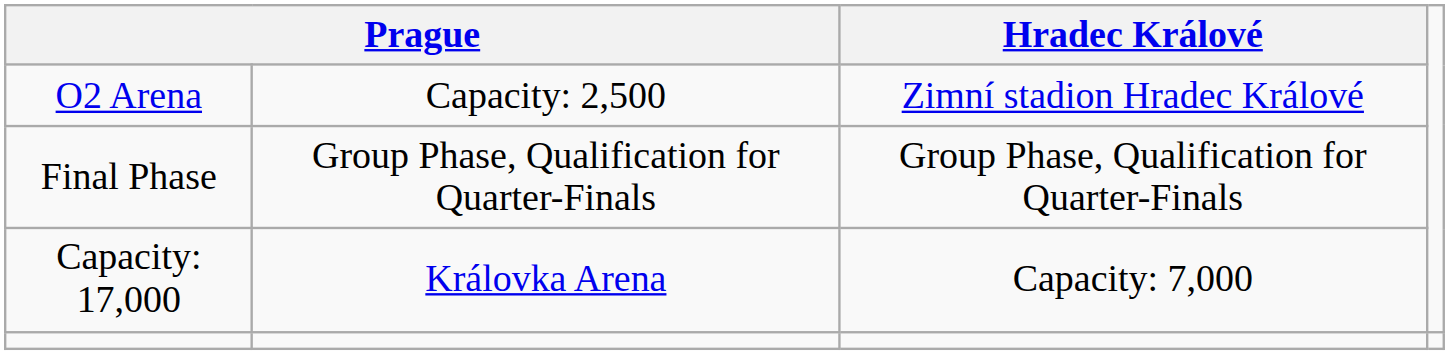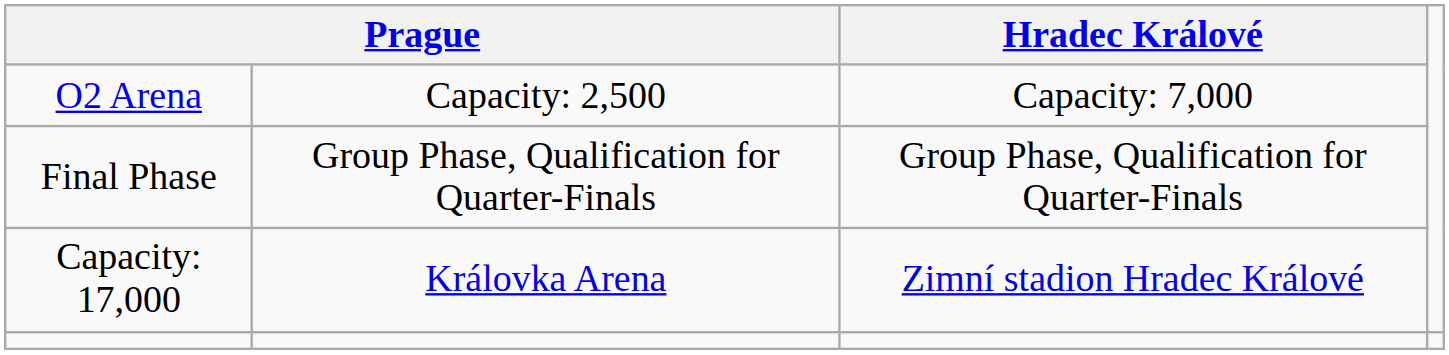O2 Arena | Hradec Králové: Zimní stadion Hradec Králové -> Capacity: 7,000
Capacity: 17,000 | Hradec Králové: Capacity: 7,000 -> Zimní stadion Hradec Králové
